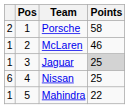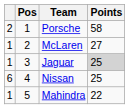McLaren | Points: 46 -> 27
